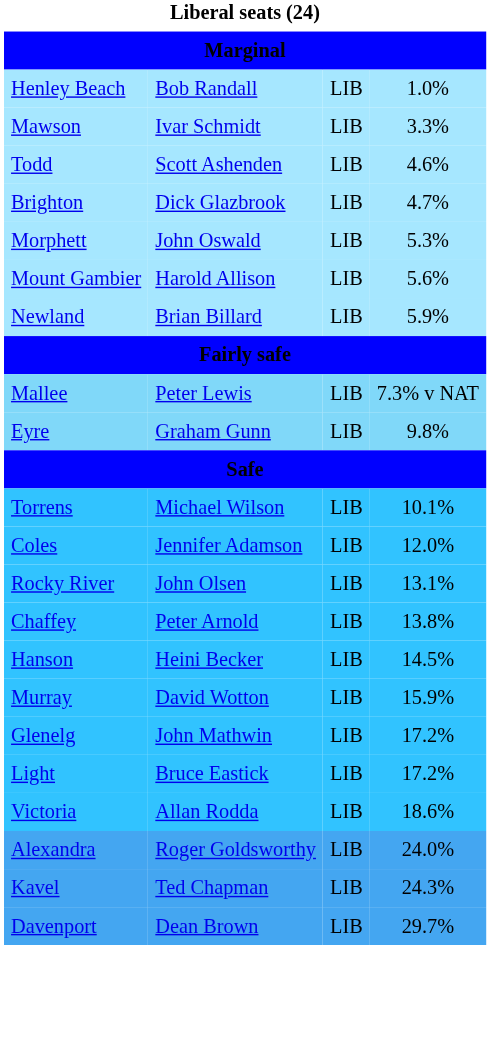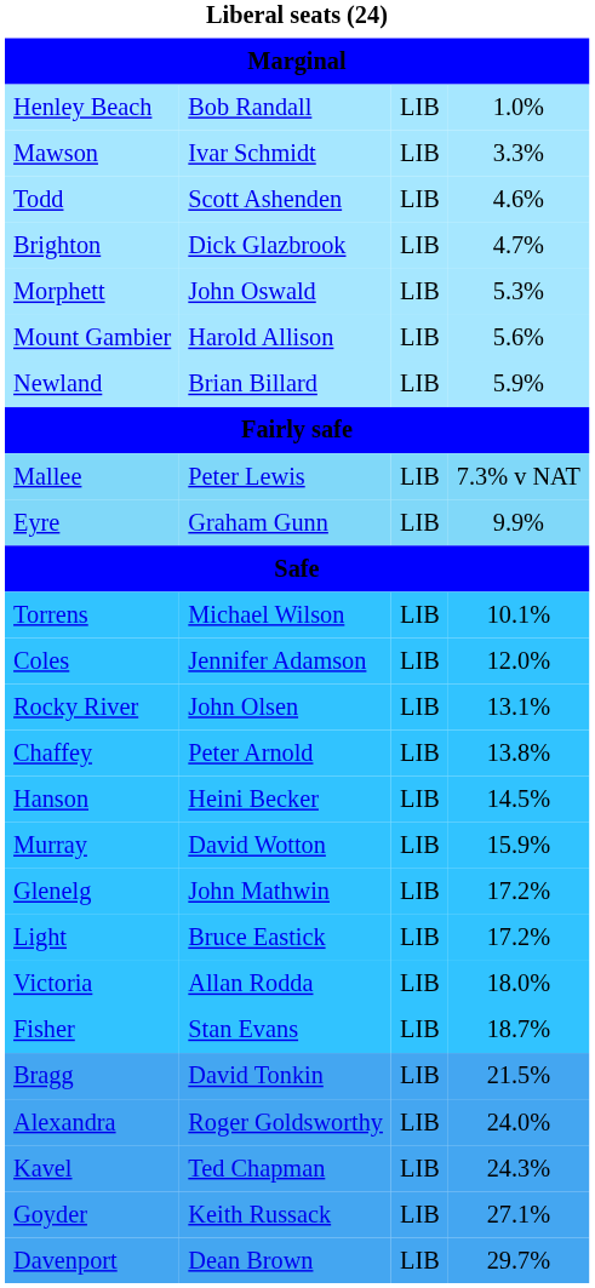Eyre | column 4: 9.8% -> 9.9%
Victoria | column 4: 18.6% -> 18.0%
+ row: Fisher | Stan Evans | LIB | 18.7%
+ row: Bragg | David Tonkin | LIB | 21.5%
+ row: Goyder | Keith Russack | LIB | 27.1%
